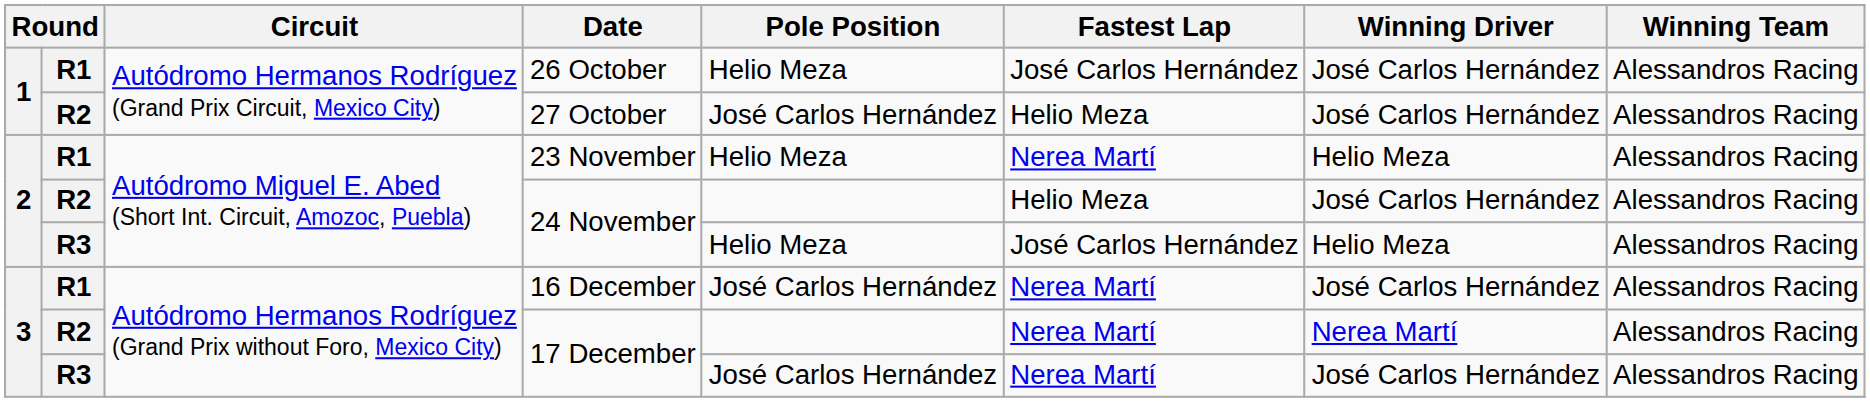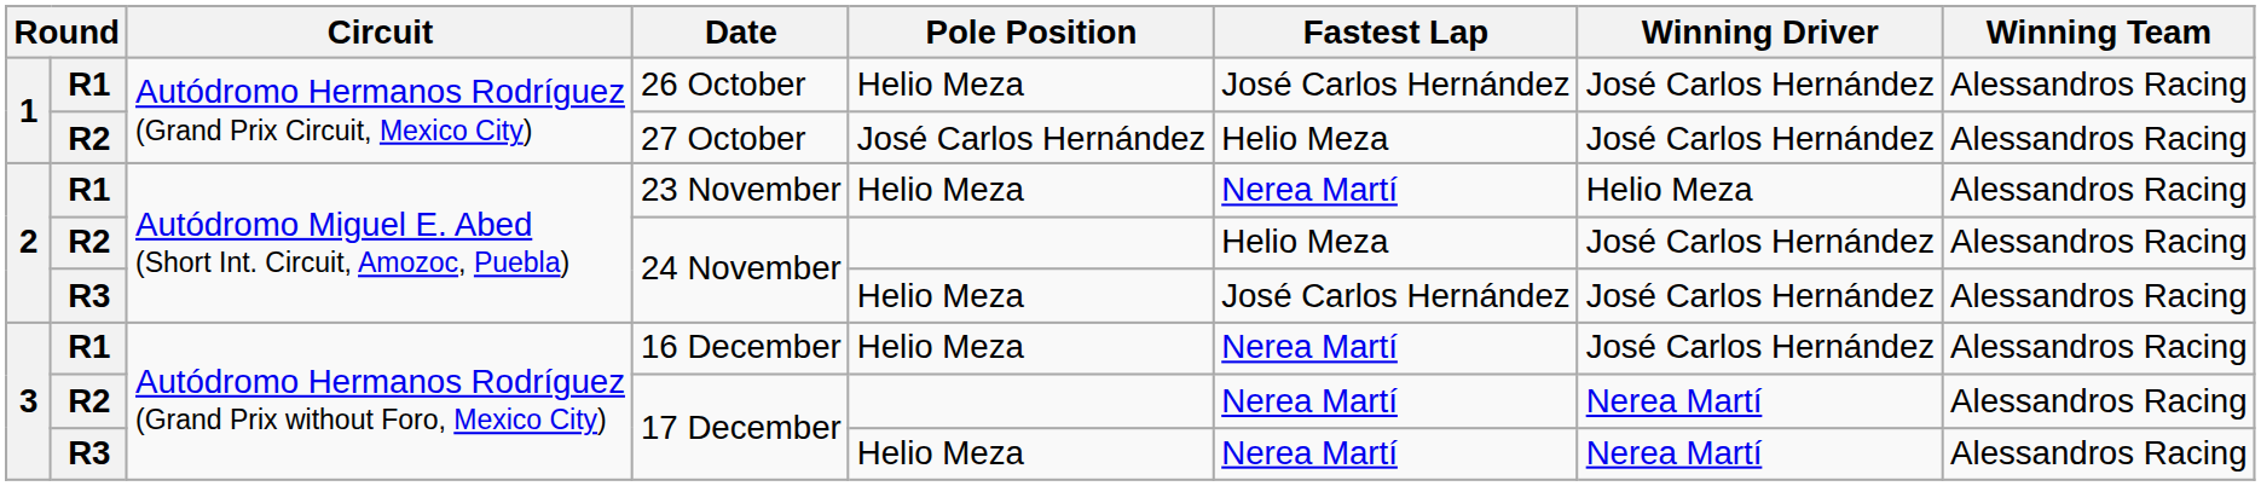R3 / 24 November | Winning Driver: Helio Meza -> José Carlos Hernández
16 December | Pole Position: José Carlos Hernández -> Helio Meza
R3 / 17 December | Pole Position: José Carlos Hernández -> Helio Meza
R3 / 17 December | Winning Driver: José Carlos Hernández -> Nerea Martí
